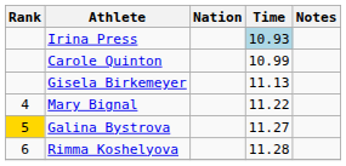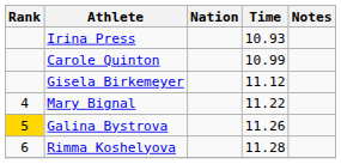Irina Press | Time: lightblue background -> no background
Gisela Birkemeyer | Time: 11.13 -> 11.12
Galina Bystrova | Time: 11.27 -> 11.26
